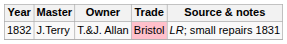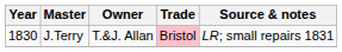J.Terry | Year: 1832 -> 1830
